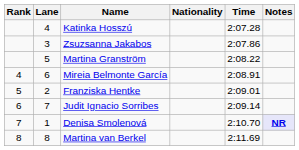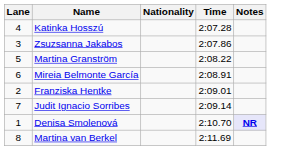- column: Rank | 4 | 5 | 6 | 7 | 8
